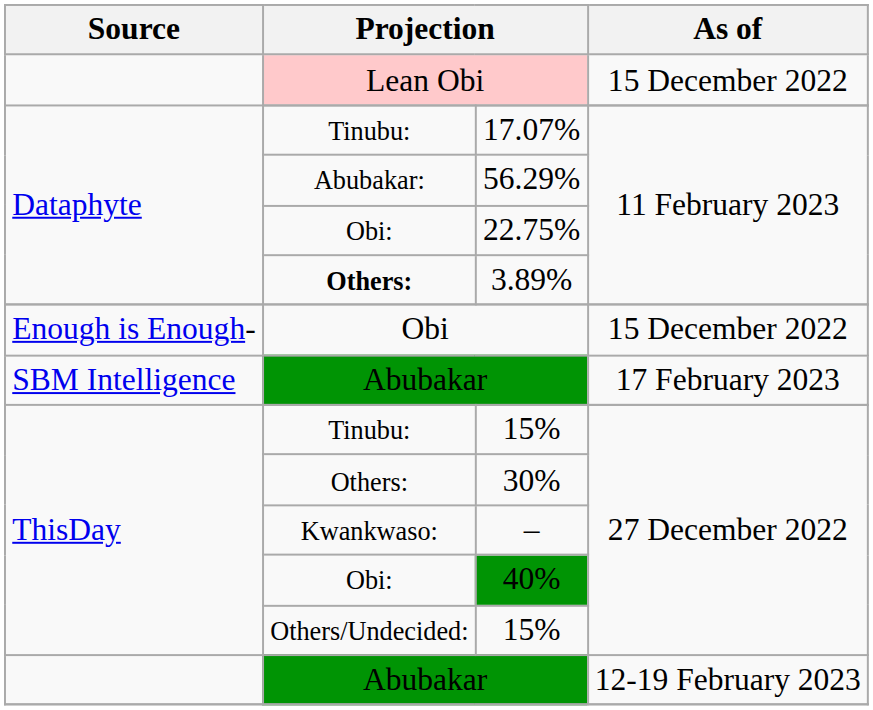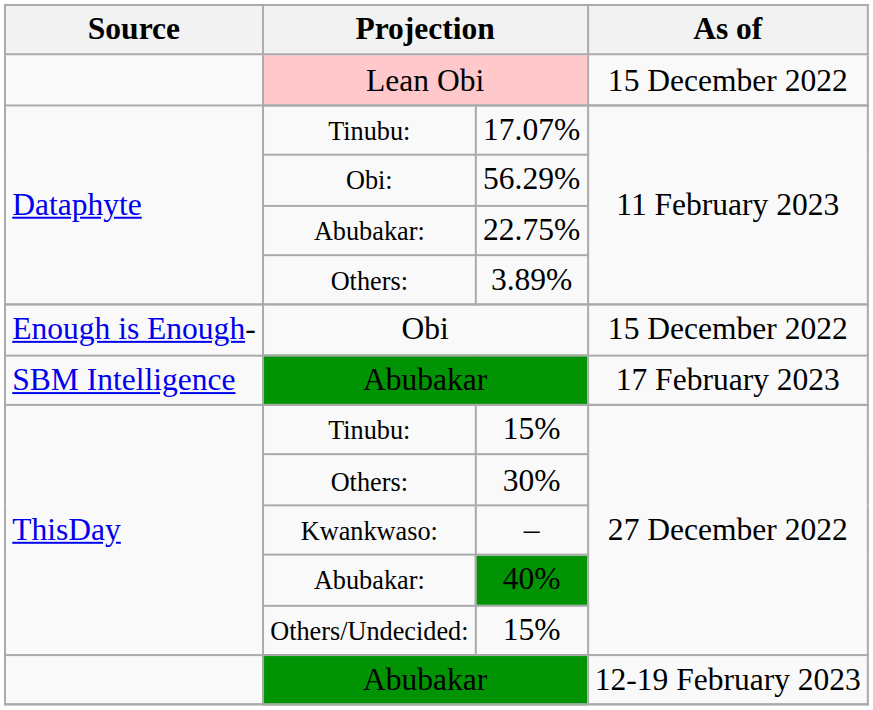56.29% | column 2: Abubakar: -> Obi:
22.75% | column 2: Obi: -> Abubakar:
3.89% | column 2: bold -> normal
40% | column 2: Obi: -> Abubakar:
